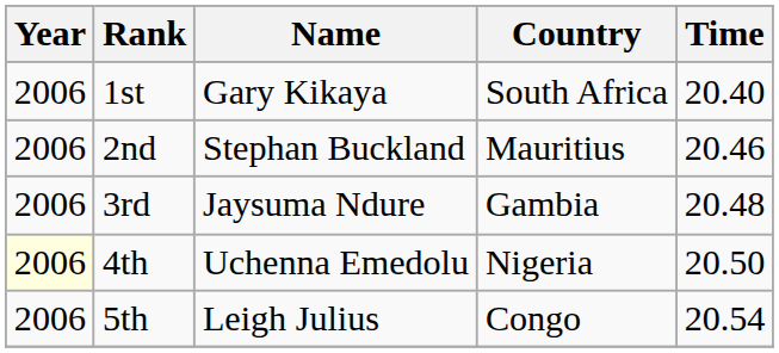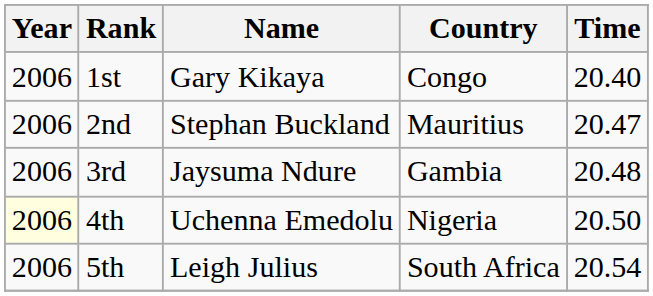1st | Country: South Africa -> Congo
2nd | Time: 20.46 -> 20.47
5th | Country: Congo -> South Africa
